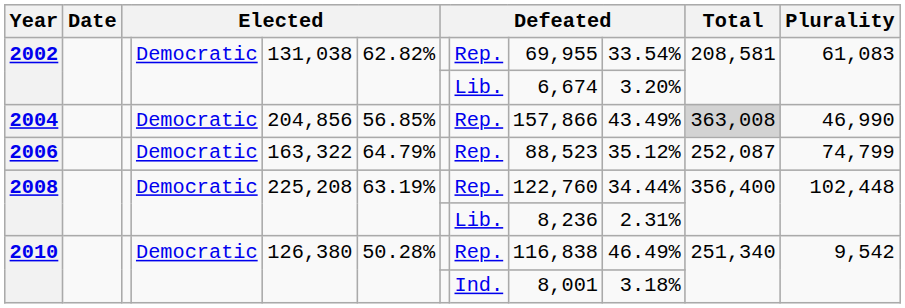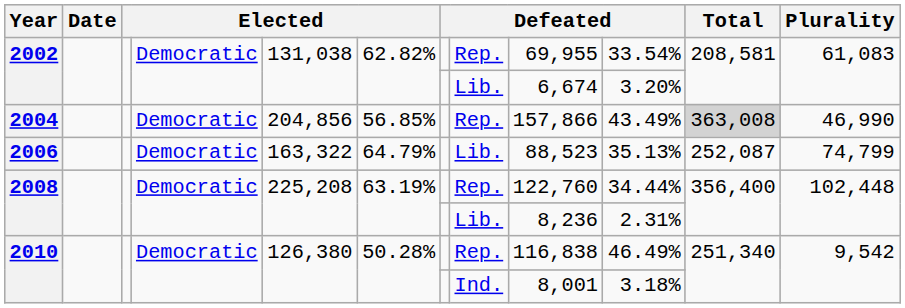2006 | column 8: Rep. -> Lib.
2006 | column 10: 35.12% -> 35.13%
